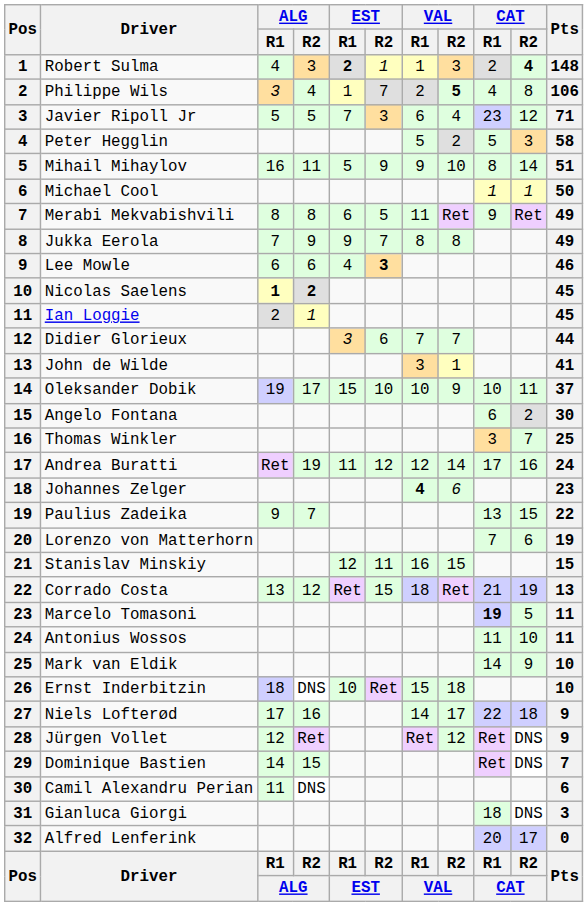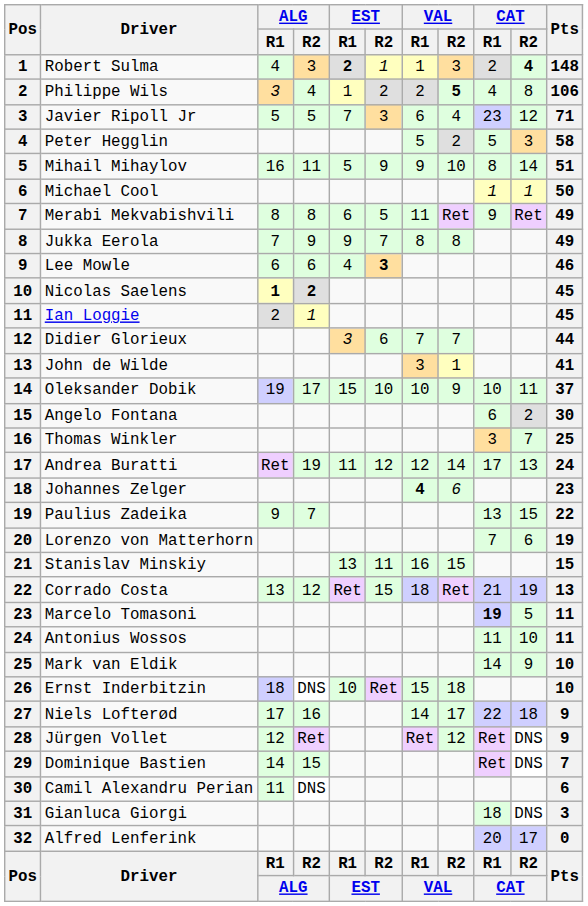Philippe Wils | EST / R2: 7 -> 2
Andrea Buratti | CAT / R2: 16 -> 13
Stanislav Minskiy | EST / R1: 12 -> 13
